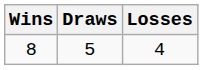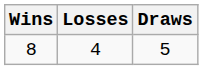columns swapped: Losses <-> Draws
